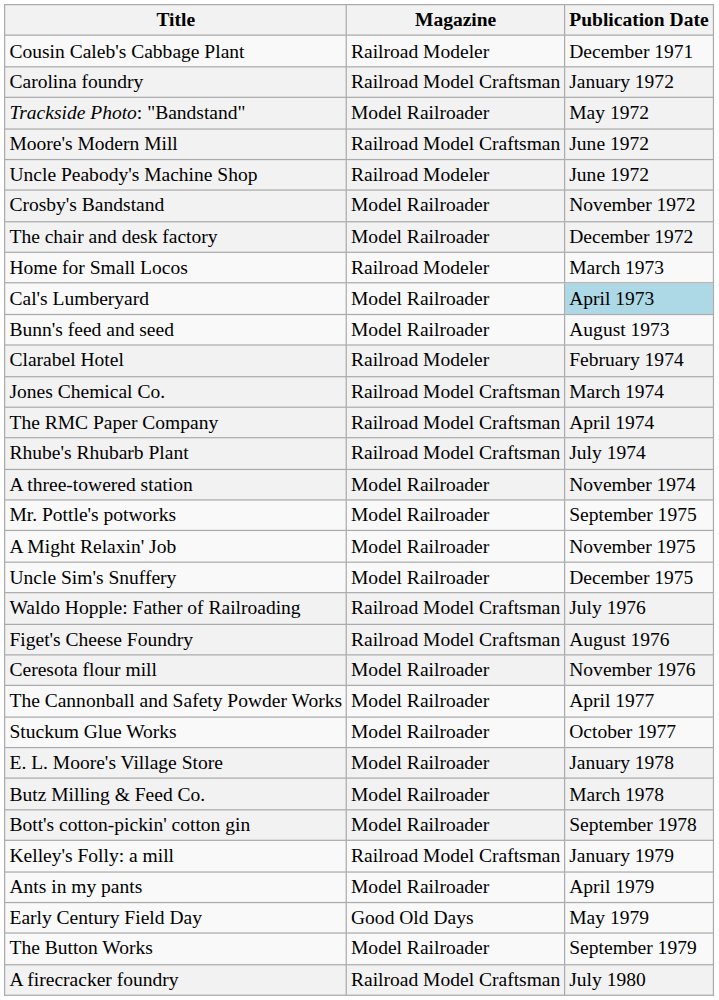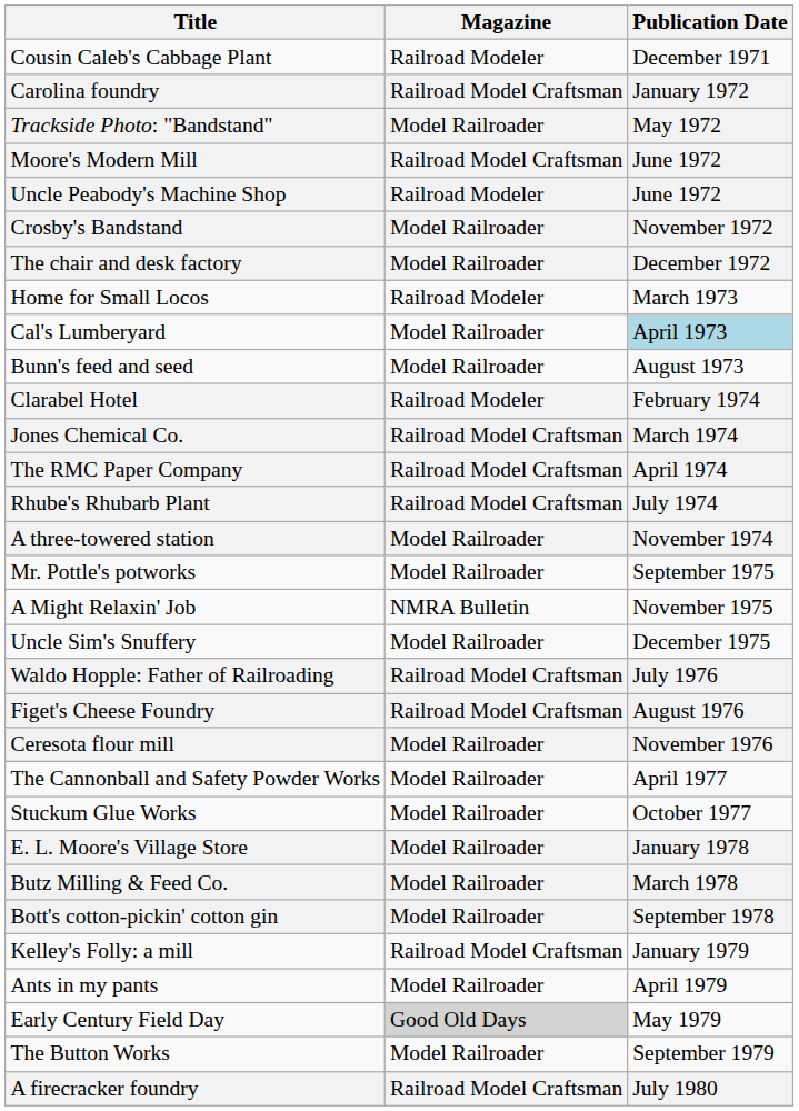A Might Relaxin' Job | Magazine: Model Railroader -> NMRA Bulletin
Early Century Field Day | Magazine: no background -> lightgrey background
